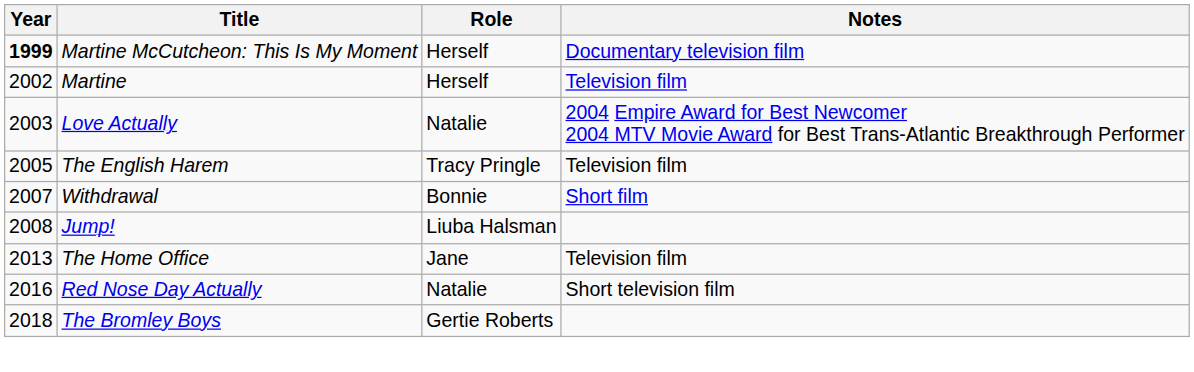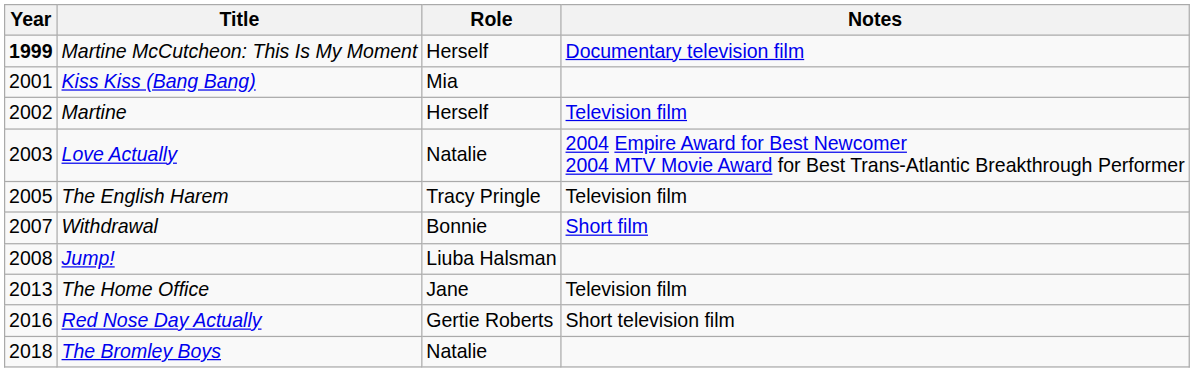+ row: 2001 | Kiss Kiss (Bang Bang) | Mia
Red Nose Day Actually | Role: Natalie -> Gertie Roberts
The Bromley Boys | Role: Gertie Roberts -> Natalie
